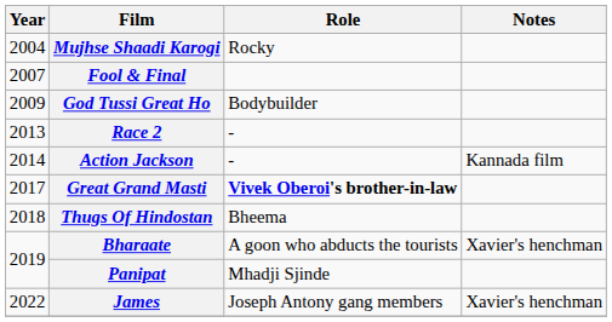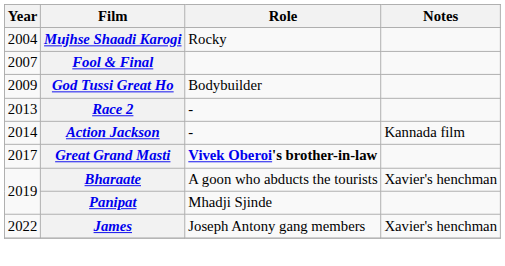- row: 2018 | Thugs Of Hindostan | Bheema
